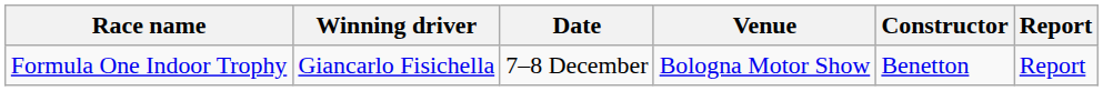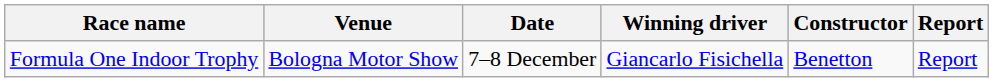columns swapped: Venue <-> Winning driver
